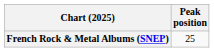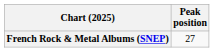French Rock & Metal Albums (SNEP) | Peak position: 25 -> 27
